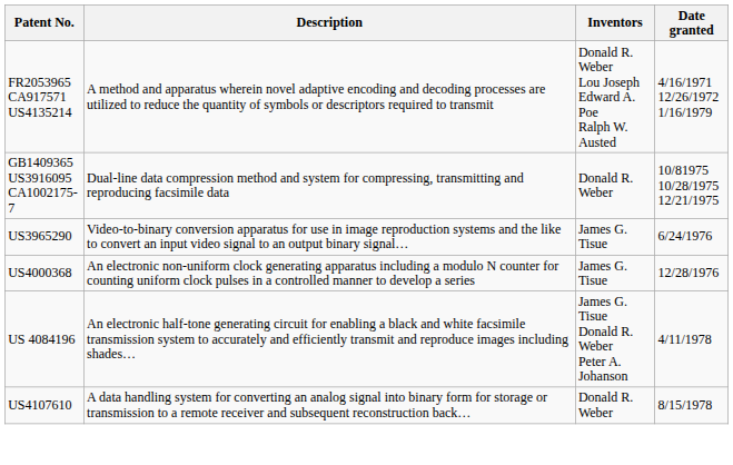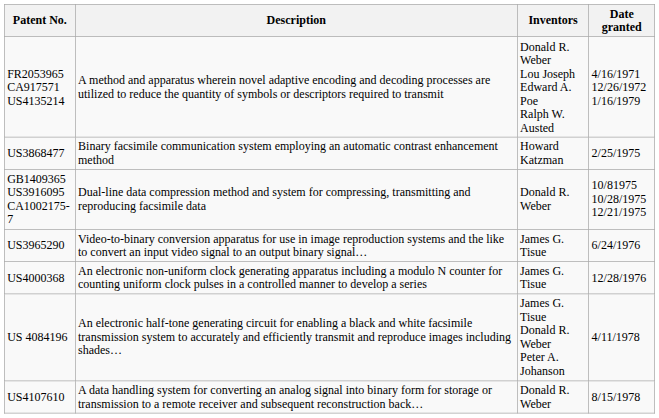+ row: US3868477 | Binary facsimile communication system employing an automatic contrast enhancement method | Howard Katzman | 2/25/1975
